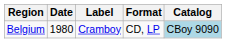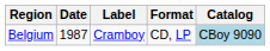Belgium | Date: 1980 -> 1987
